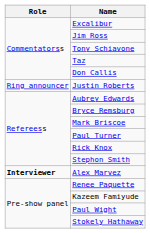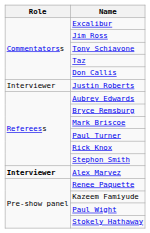Justin Roberts | Role: Ring announcer -> Interviewer
